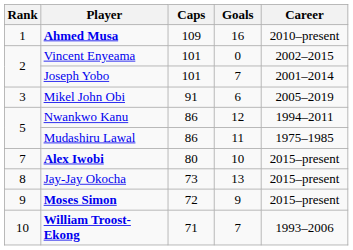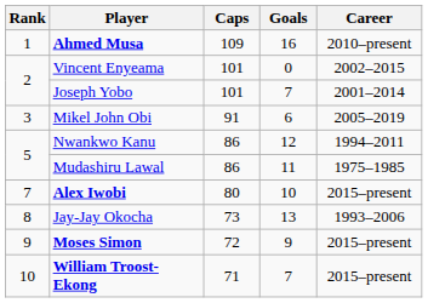Jay-Jay Okocha | Career: 2015–present -> 1993–2006
William Troost-Ekong | Career: 1993–2006 -> 2015–present
